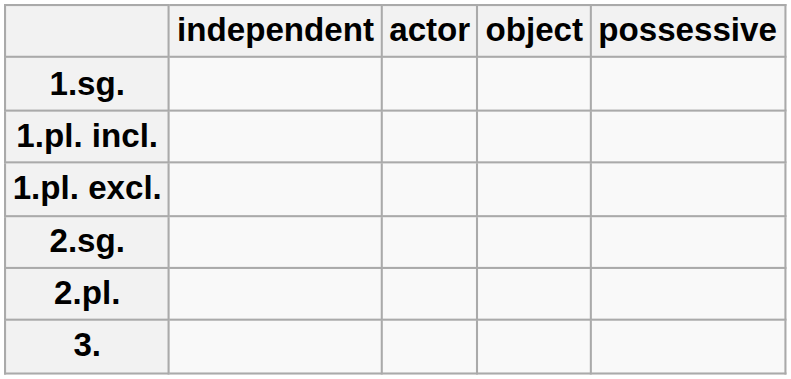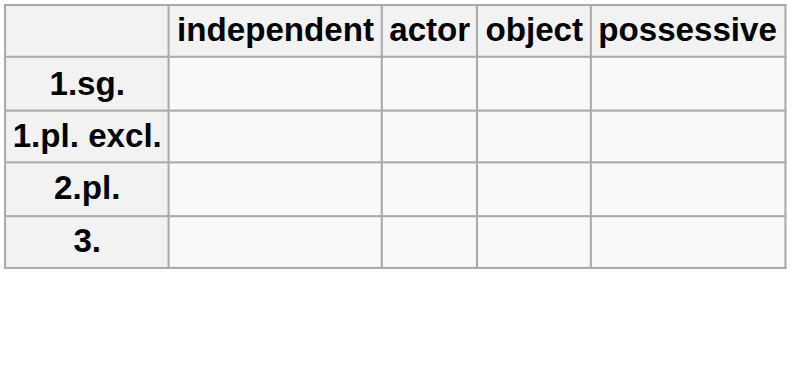- row: 1.pl. incl.
- row: 2.sg.
